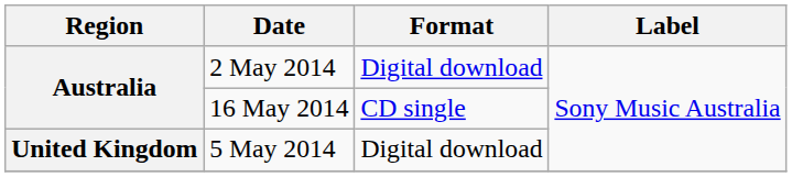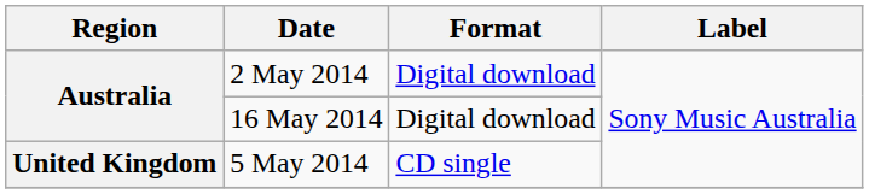16 May 2014 | Format: CD single -> Digital download
5 May 2014 | Format: Digital download -> CD single
